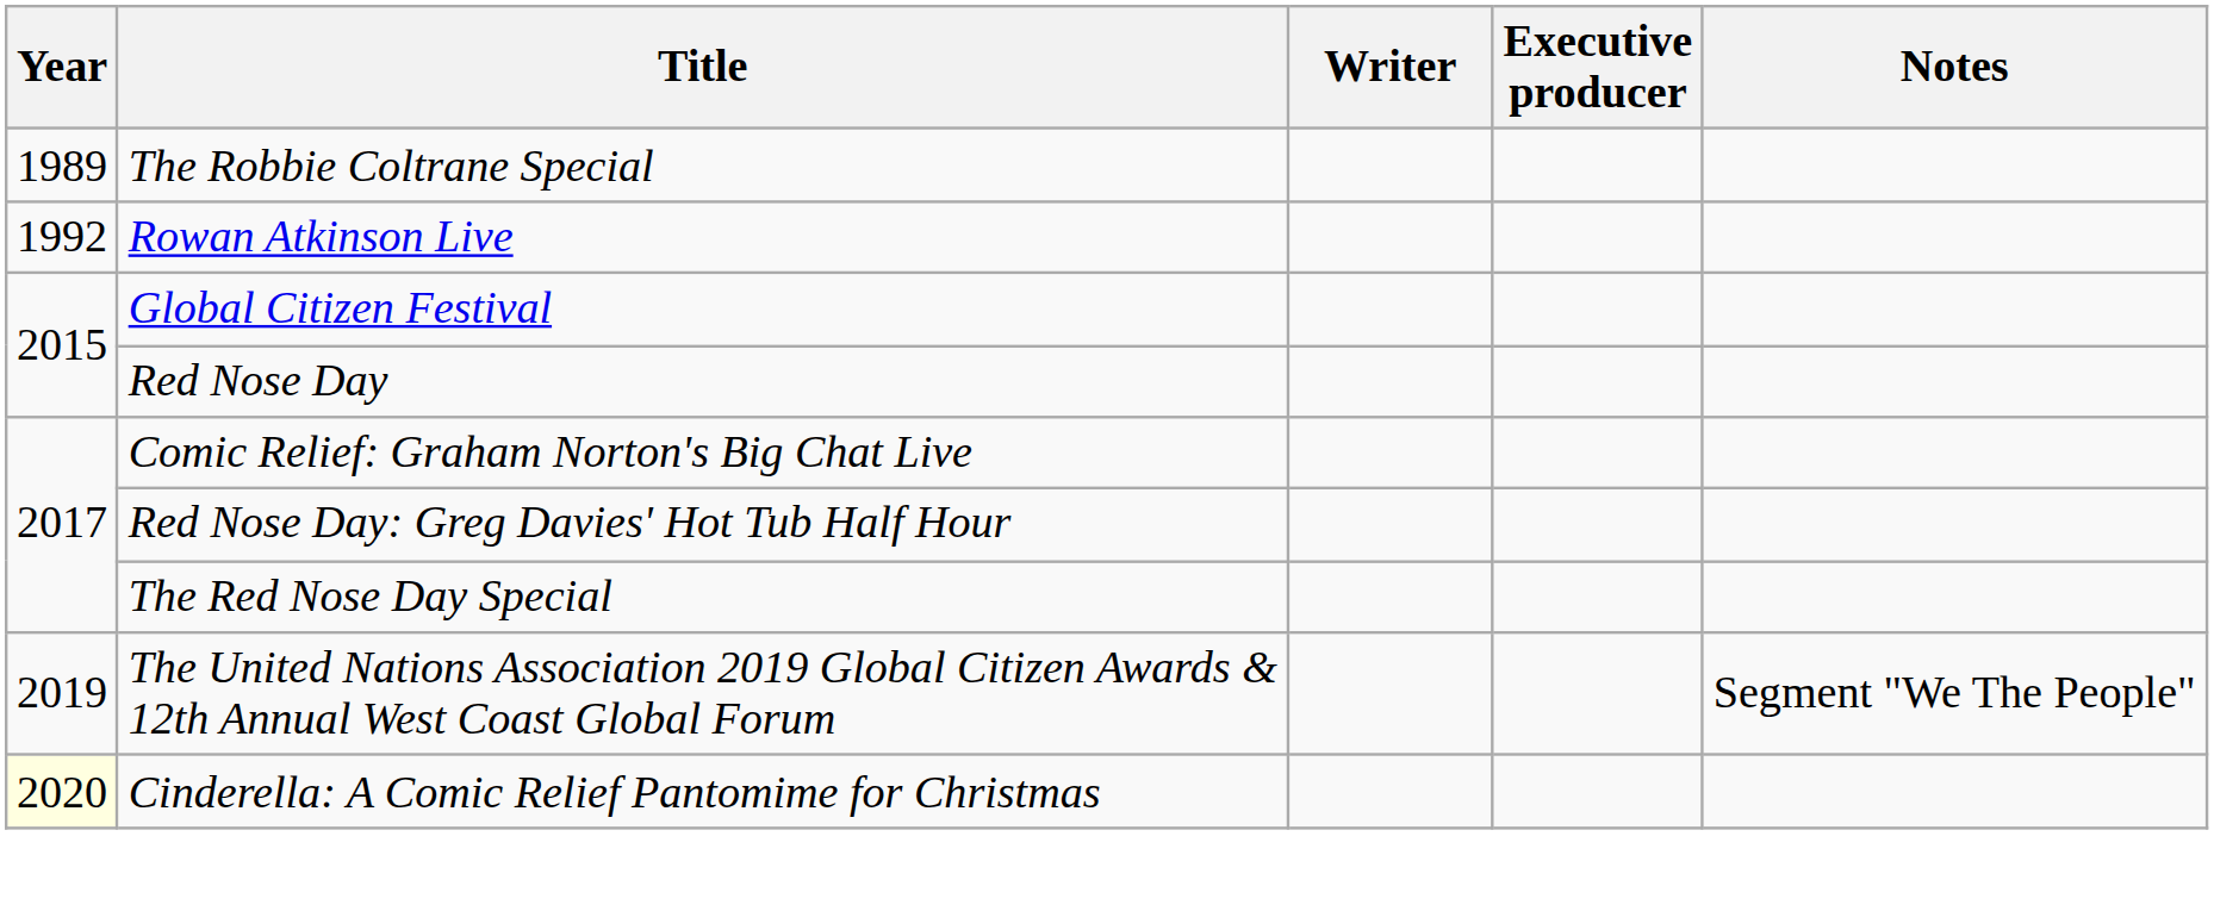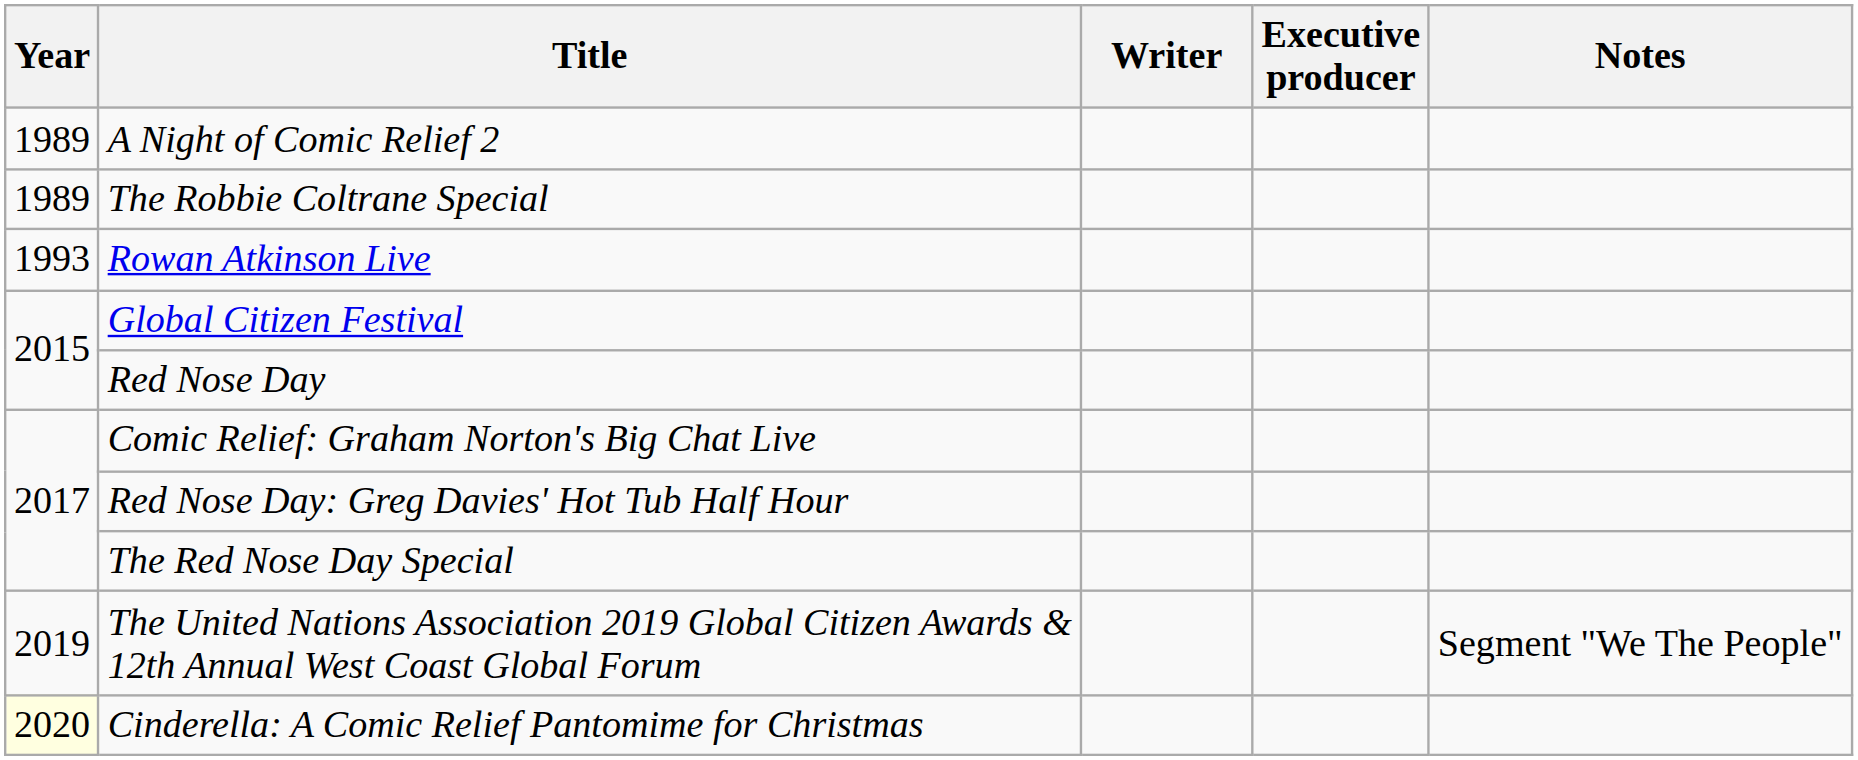+ row: 1989 | A Night of Comic Relief 2
Rowan Atkinson Live | Year: 1992 -> 1993
